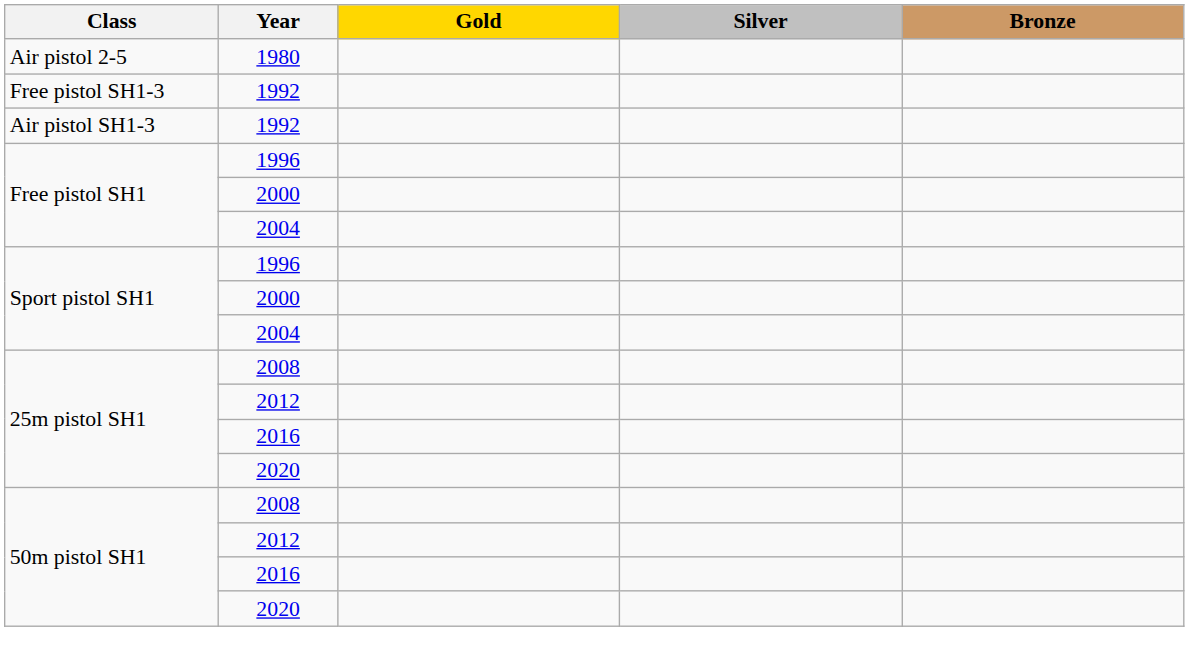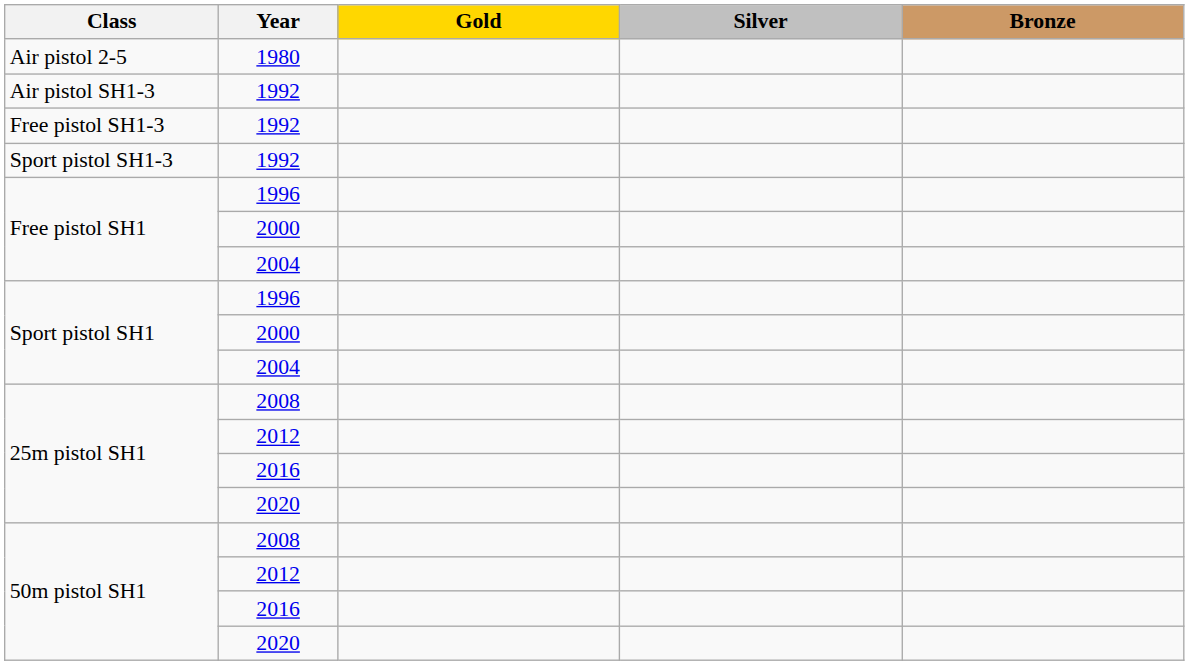rows swapped: Air pistol SH1-3 / 1992 <-> Free pistol SH1-3 / 1992
+ row: Sport pistol SH1-3 | 1992
